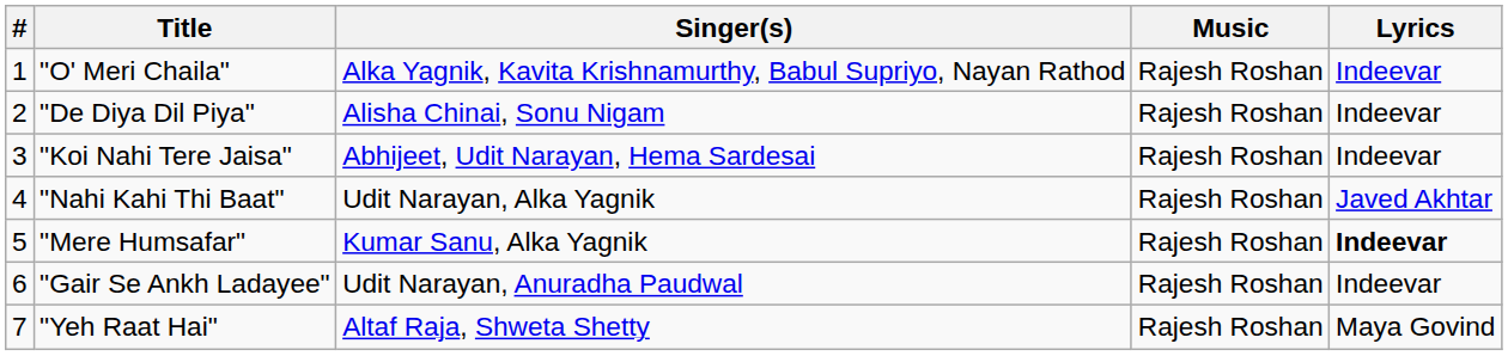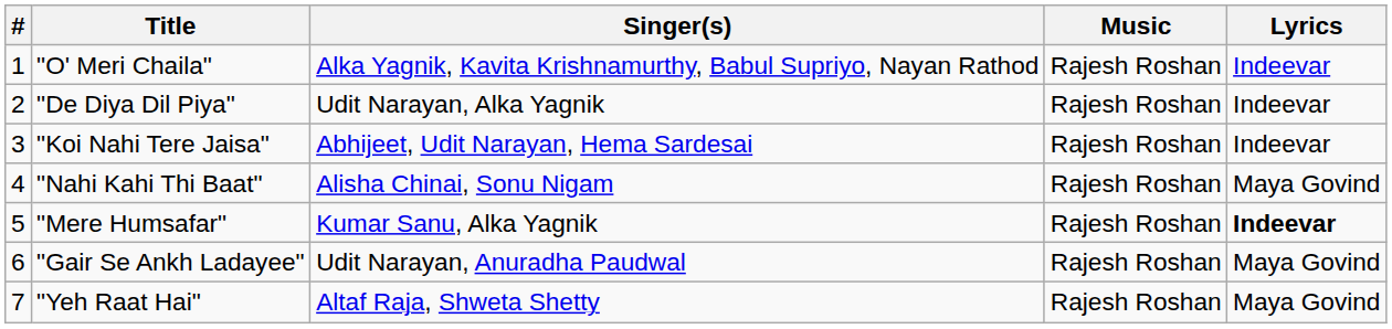"De Diya Dil Piya" | Singer(s): Alisha Chinai, Sonu Nigam -> Udit Narayan, Alka Yagnik
"Nahi Kahi Thi Baat" | Singer(s): Udit Narayan, Alka Yagnik -> Alisha Chinai, Sonu Nigam
"Nahi Kahi Thi Baat" | Lyrics: Javed Akhtar -> Maya Govind
"Gair Se Ankh Ladayee" | Lyrics: Indeevar -> Maya Govind
